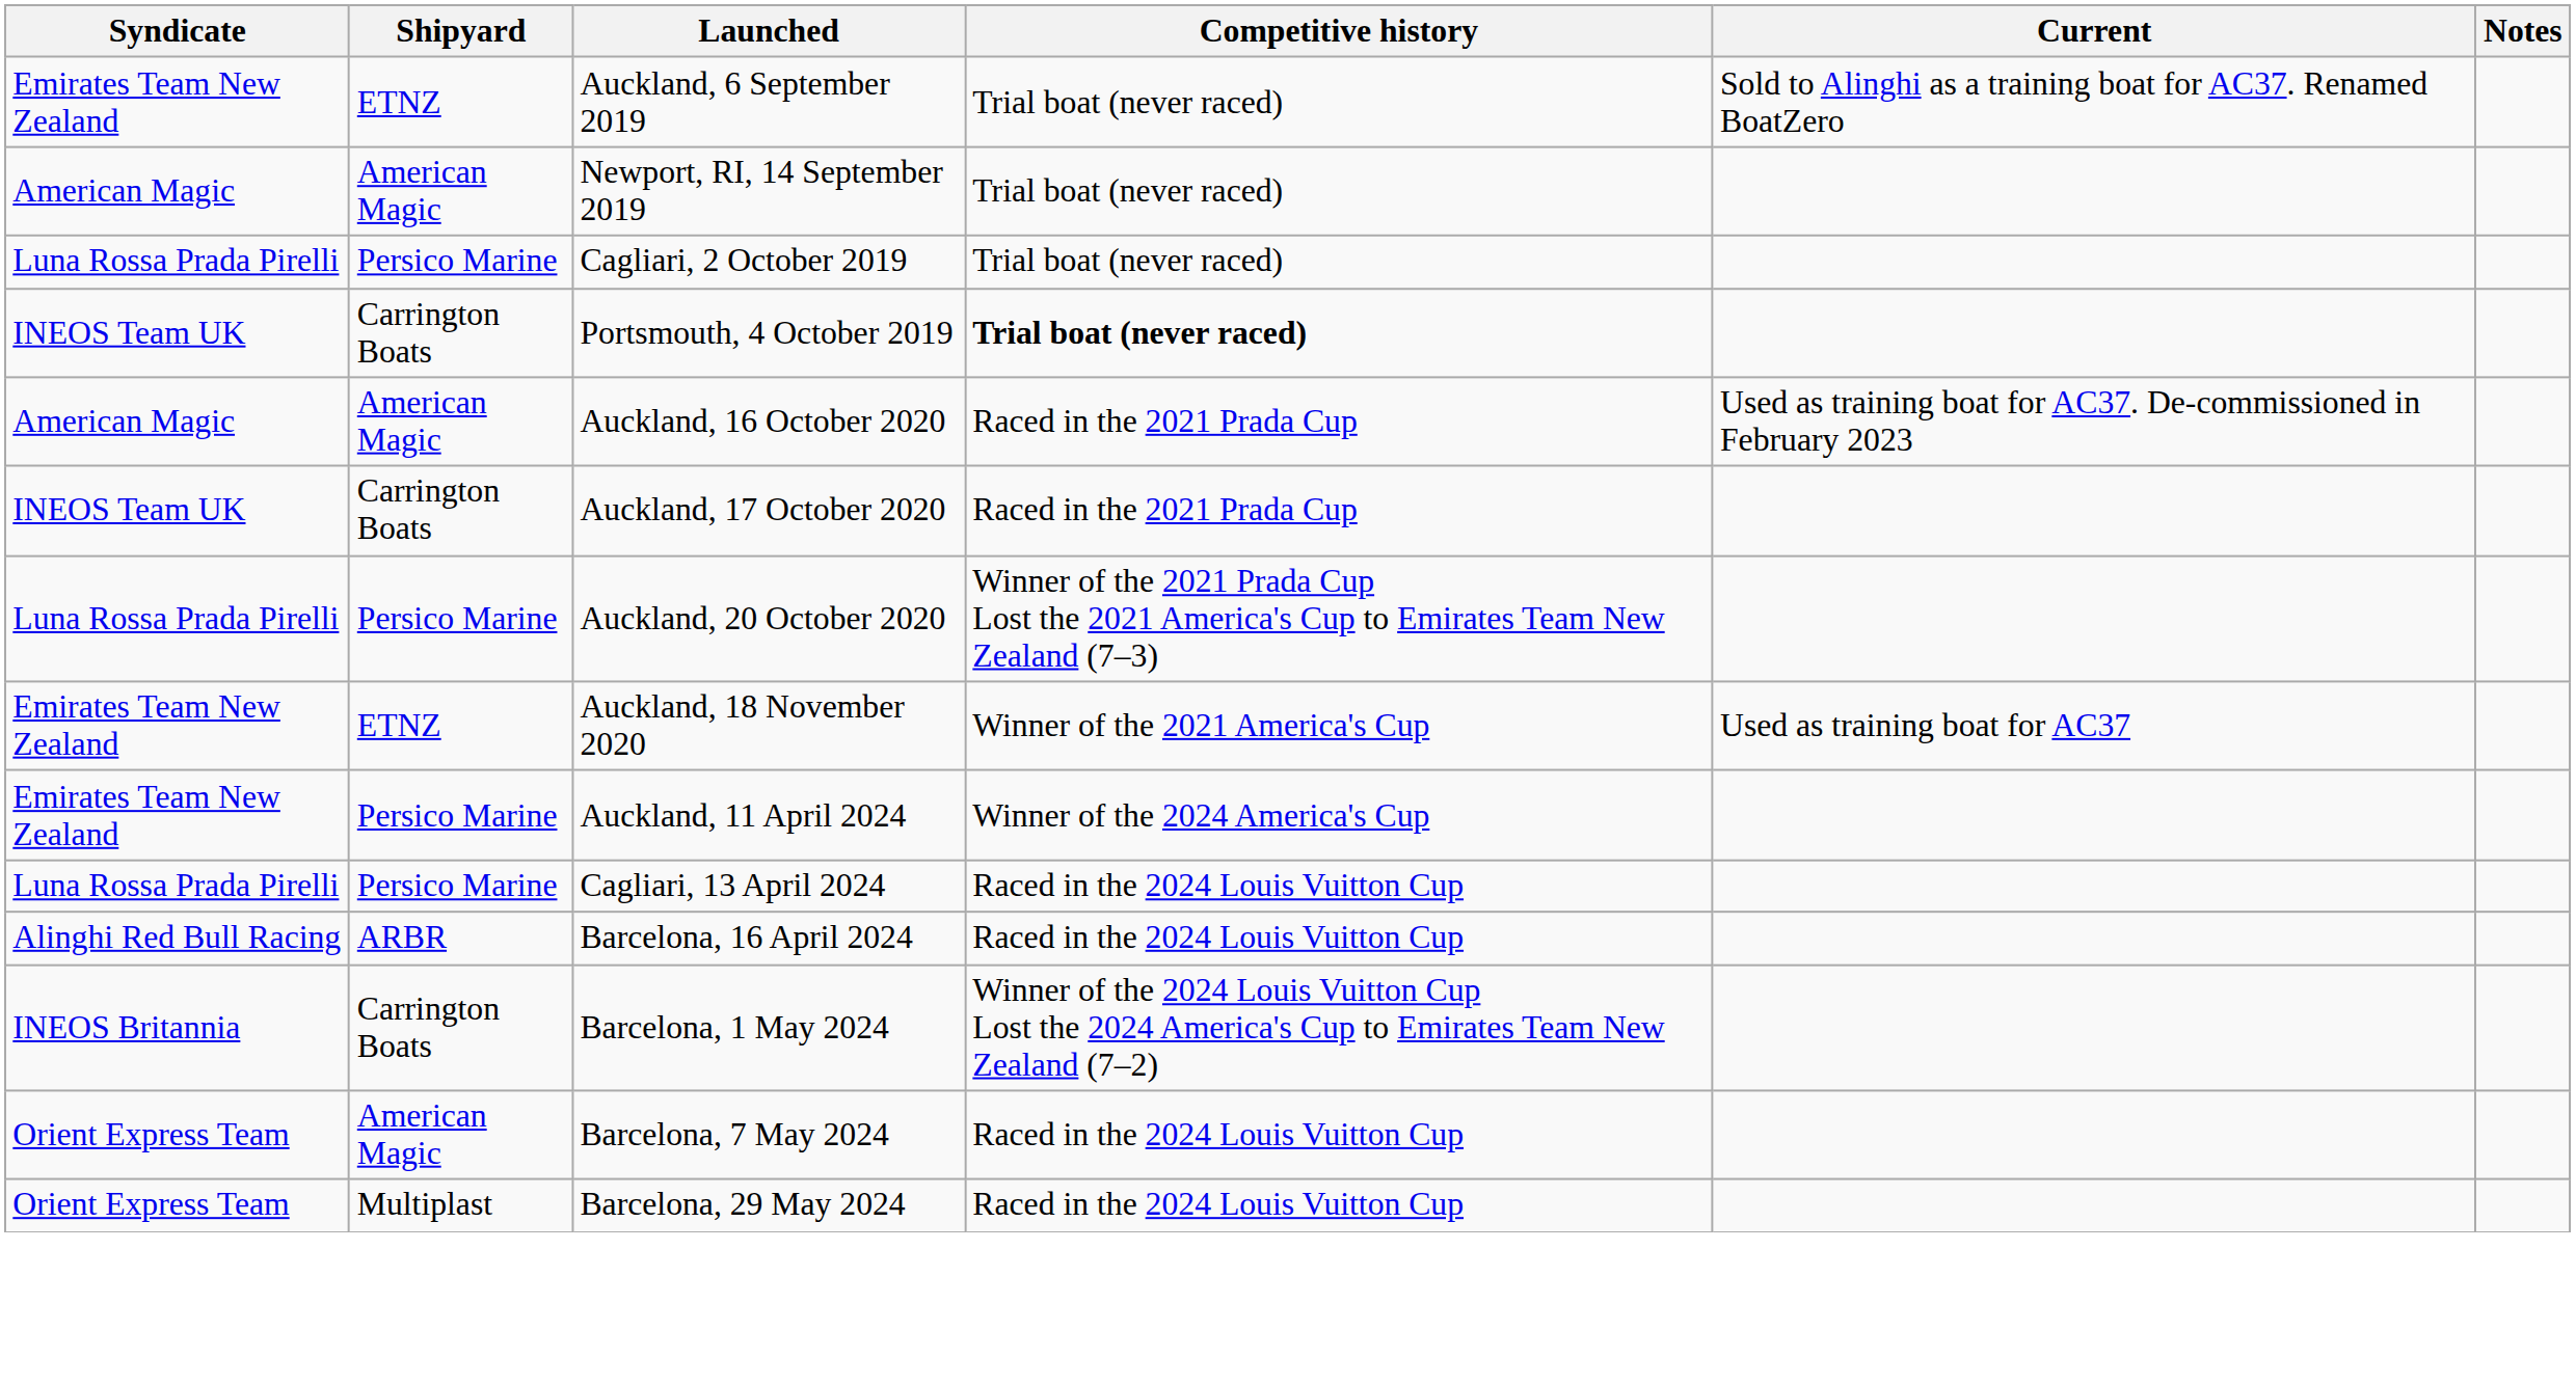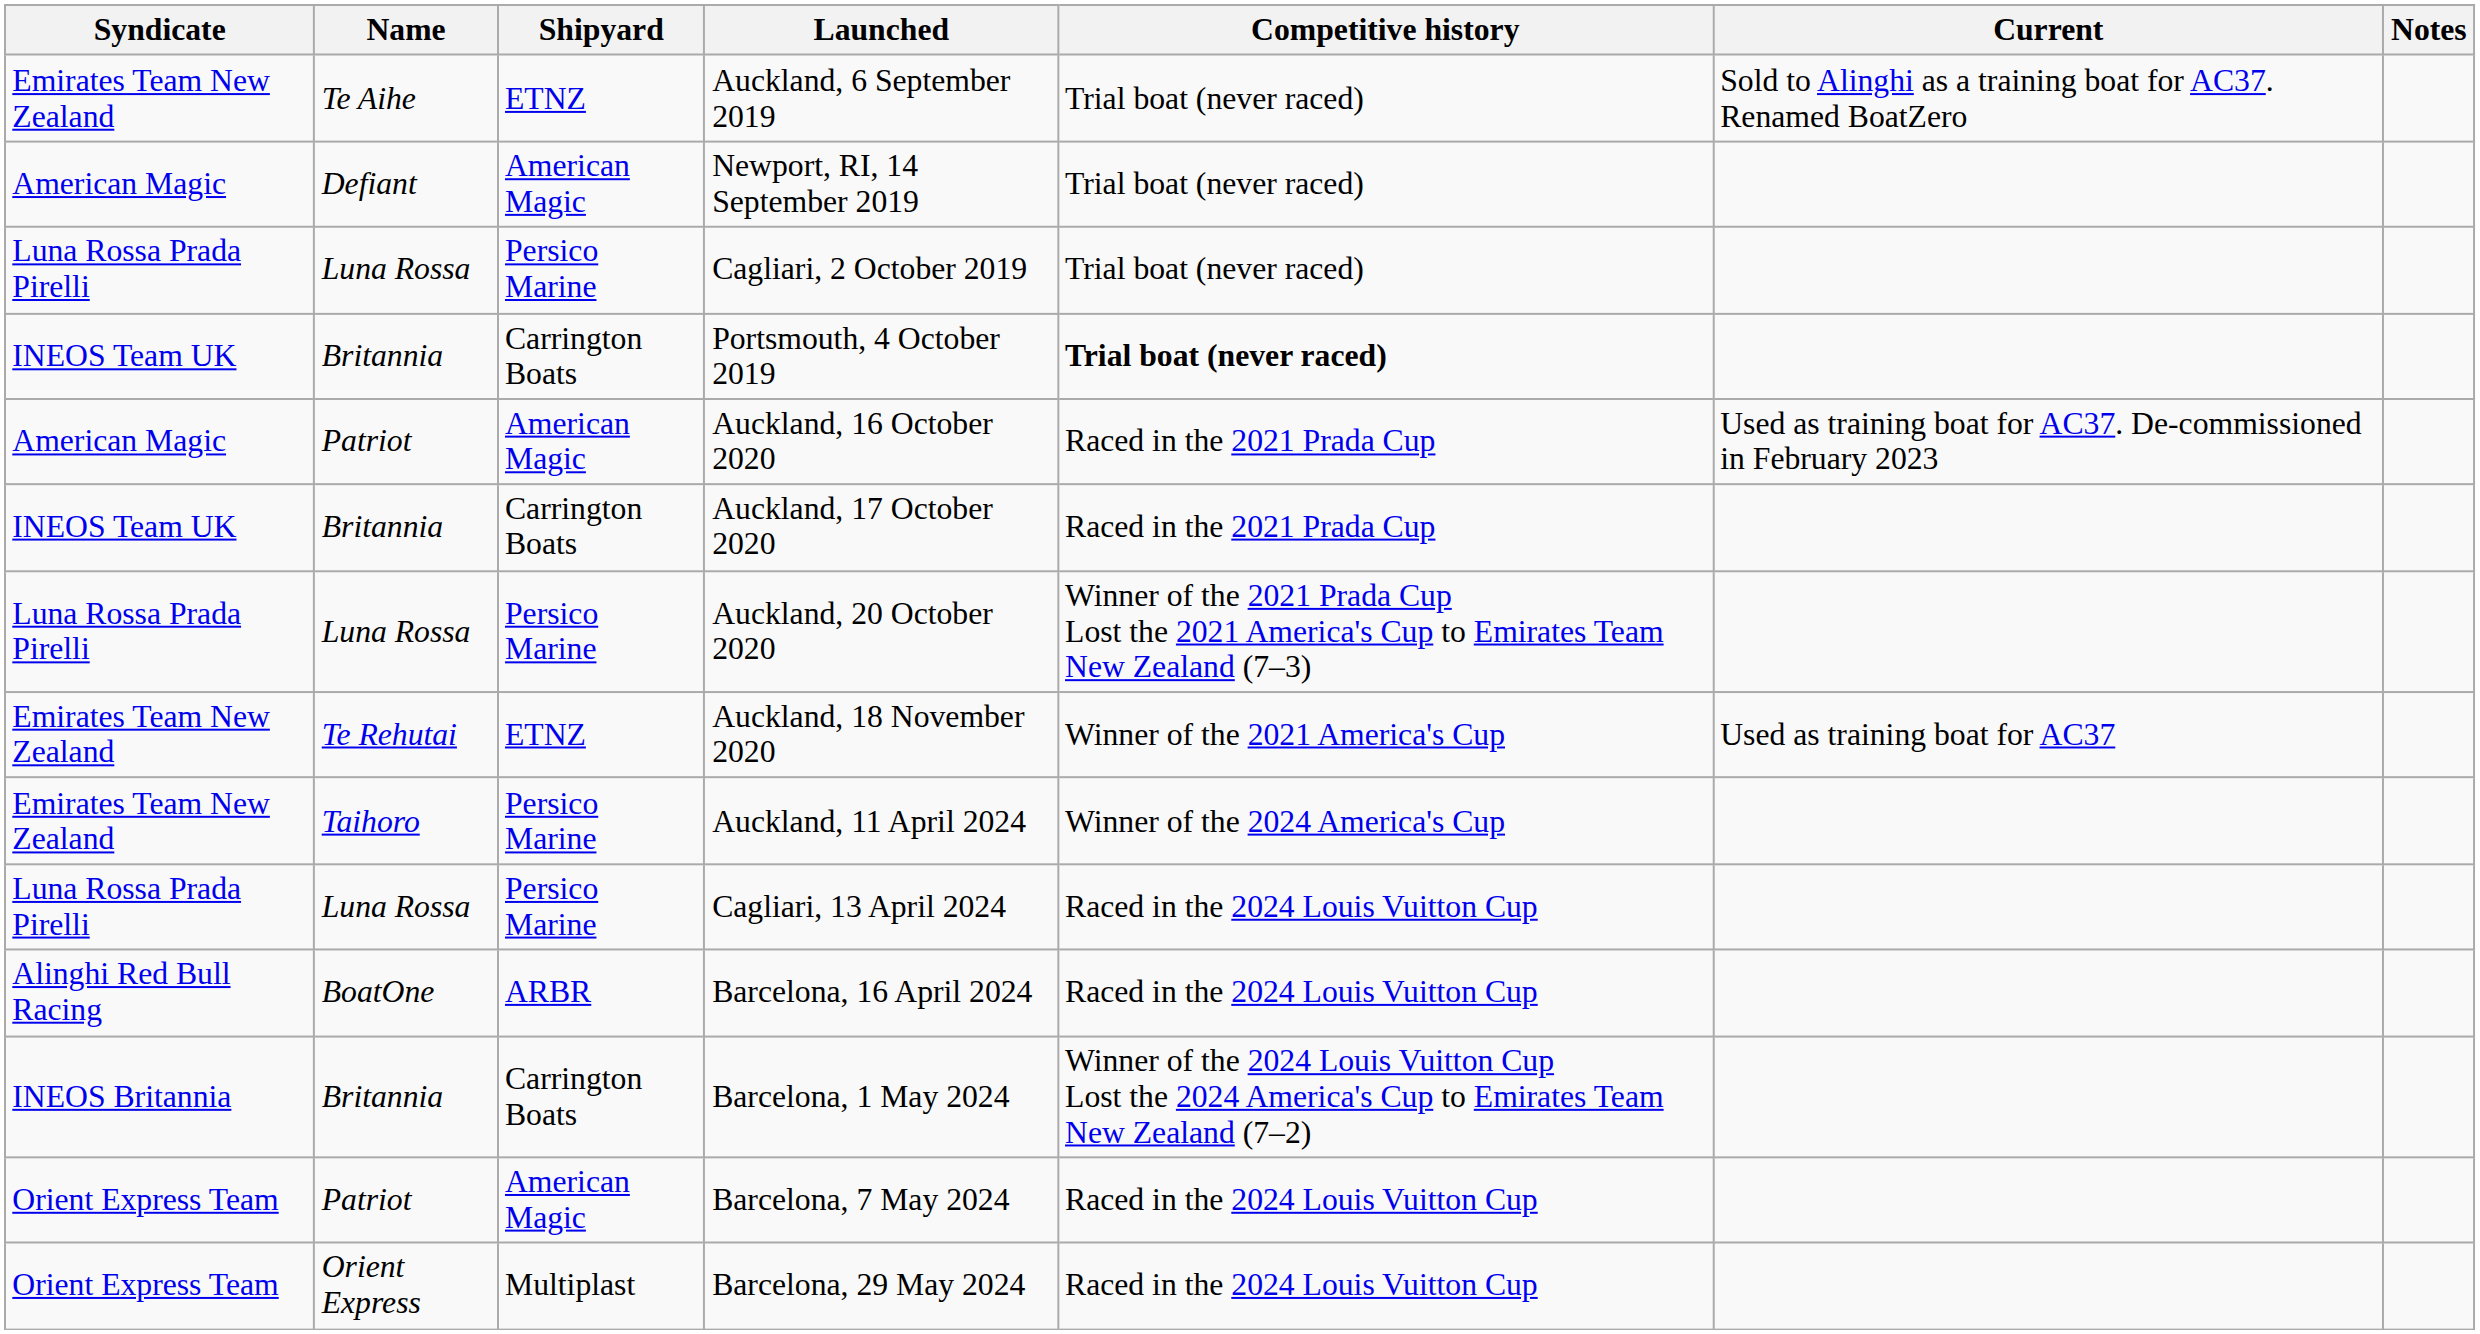+ column: Name | Te Aihe | Defiant | Luna Rossa | Britannia | Patriot | Britannia | Luna Rossa | Te Rehutai | Taihoro | Luna Rossa | BoatOne | Britannia | Patriot | Orient Express
